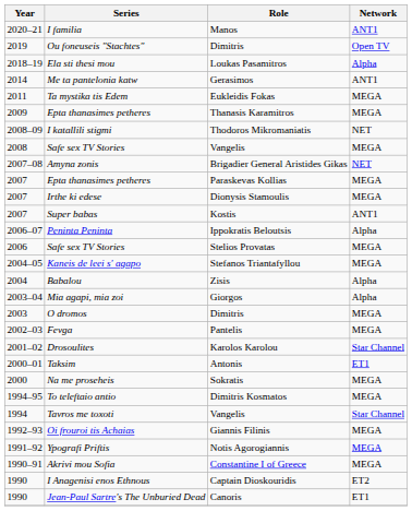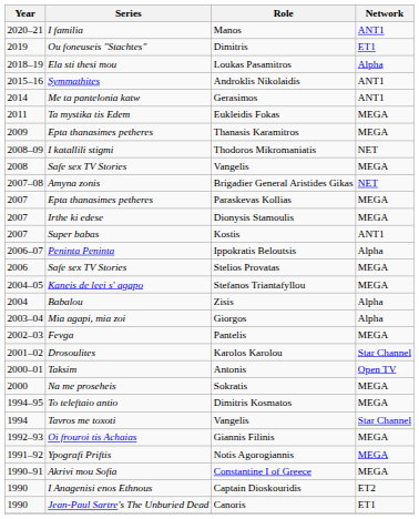Ou foneuseis "Stachtes" | Network: Open TV -> ΕΤ1
+ row: 2015–16 | Symmathites | Androklis Nikolaidis | ANT1
- row: 2003 | O dromos | Dimitris | MEGA
Taksim | Network: ΕΤ1 -> Open TV
